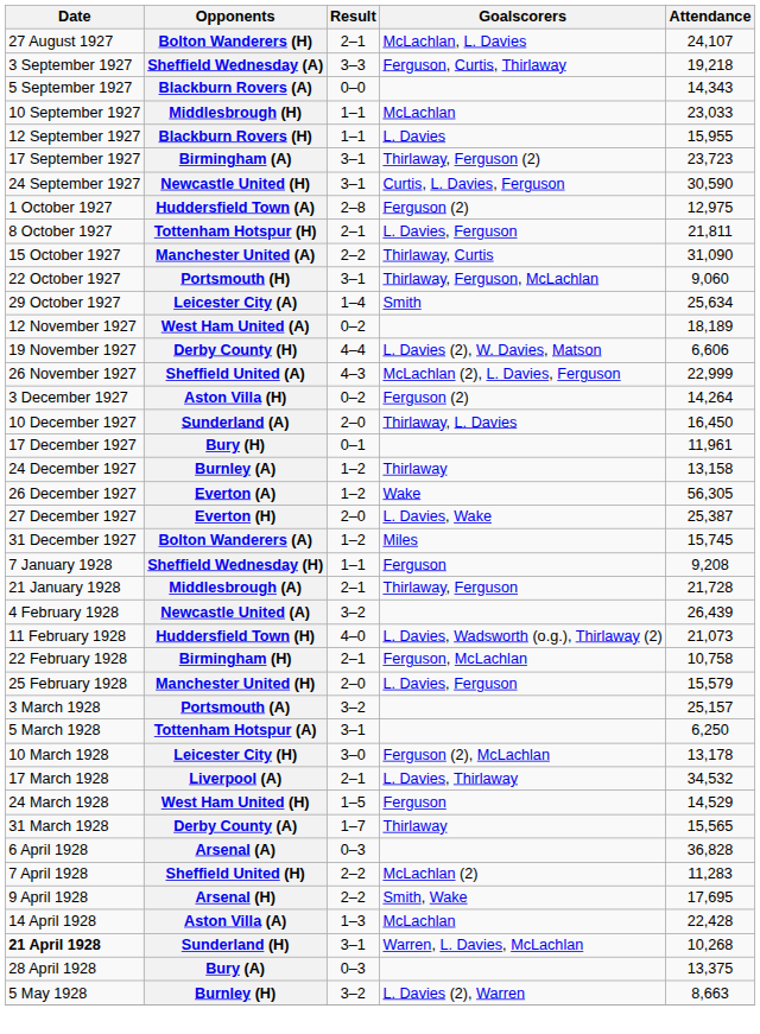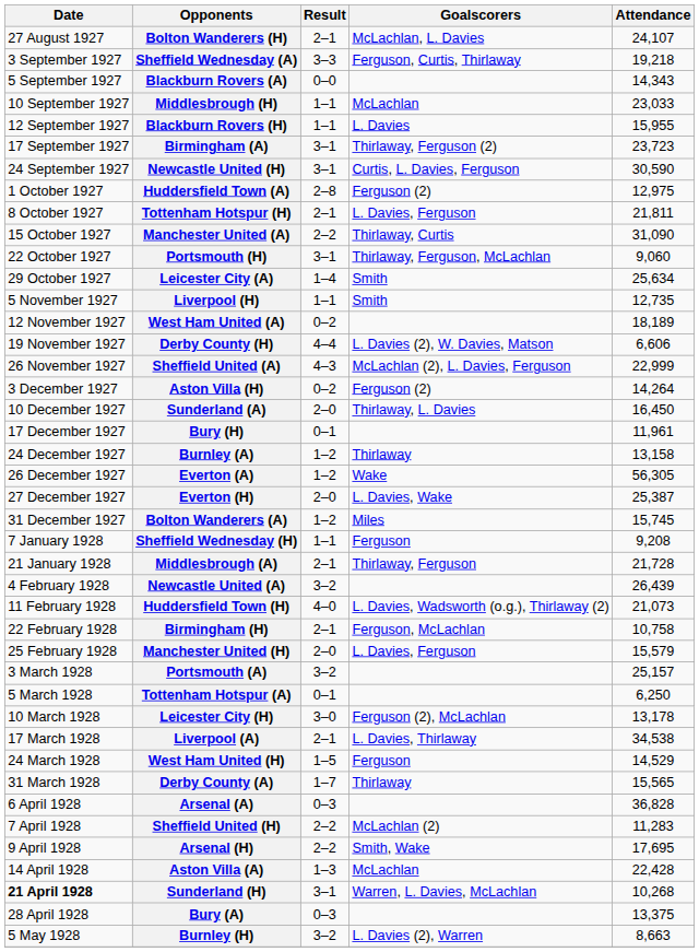+ row: 5 November 1927 | Liverpool (H) | 1–1 | Smith | 12,735
Tottenham Hotspur (A) | Result: 3–1 -> 0–1
Liverpool (A) | Attendance: 34,532 -> 34,538
